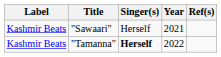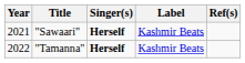columns swapped: Year <-> Label
"Sawaari" | Singer(s): normal -> bold
